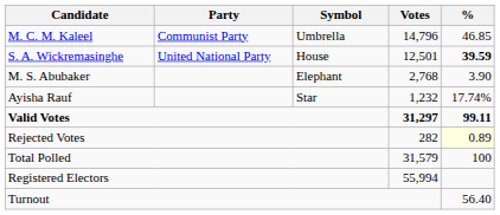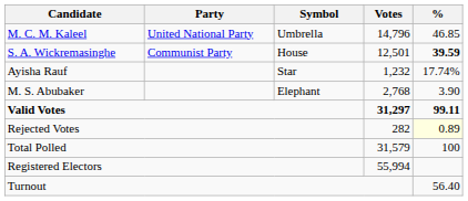M. C. M. Kaleel | Party: Communist Party -> United National Party
S. A. Wickremasinghe | Party: United National Party -> Communist Party
rows swapped: M. S. Abubaker <-> Ayisha Rauf
